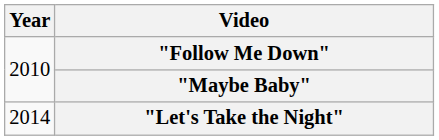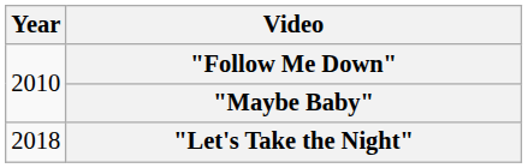"Let's Take the Night" | Year: 2014 -> 2018
